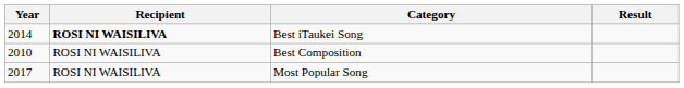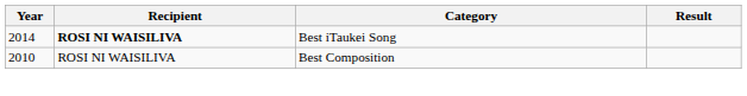- row: 2017 | ROSI NI WAISILIVA | Most Popular Song
